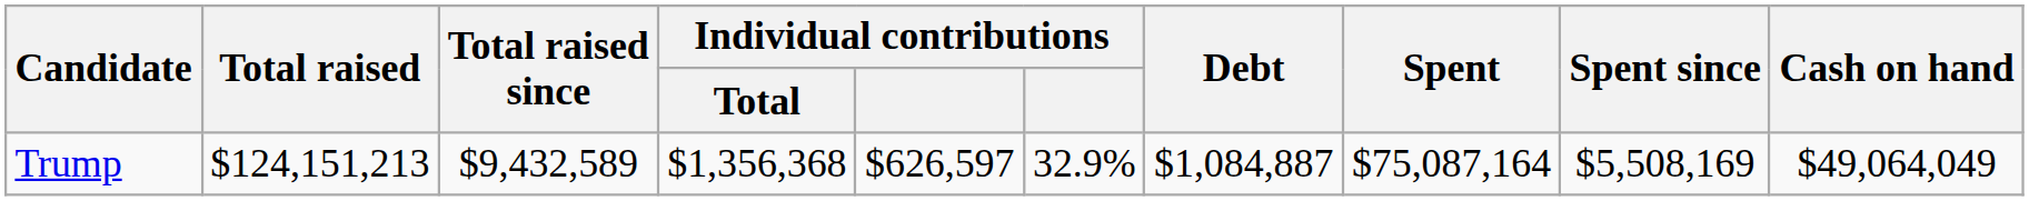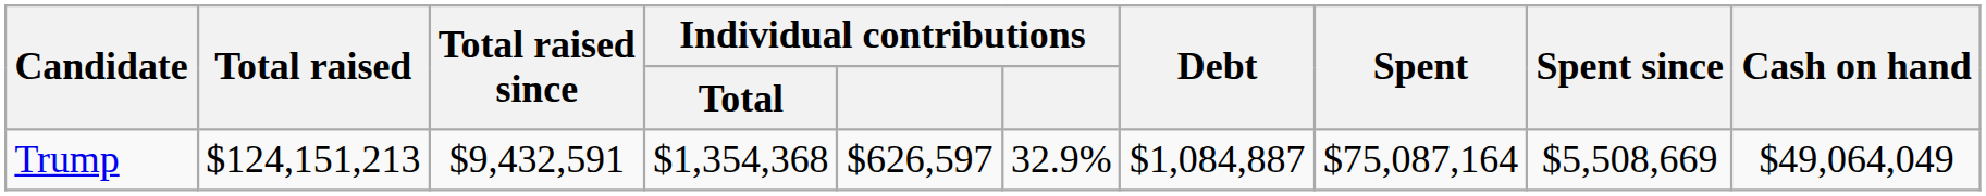Trump | Total raised since: $9,432,589 -> $9,432,591
Trump | Individual contributions / Total: $1,356,368 -> $1,354,368
Trump | Spent since: $5,508,169 -> $5,508,669
